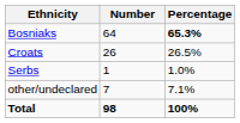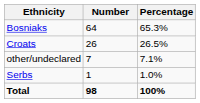Bosniaks | Percentage: bold -> normal
rows swapped: Serbs <-> other/undeclared
